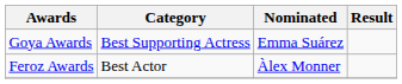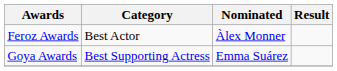rows swapped: Goya Awards <-> Feroz Awards
